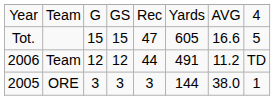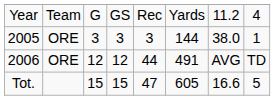Year | column 7: AVG -> 11.2
rows swapped: 2005 <-> Tot.
2006 | column 2: Team -> ORE
2006 | column 7: 11.2 -> AVG
